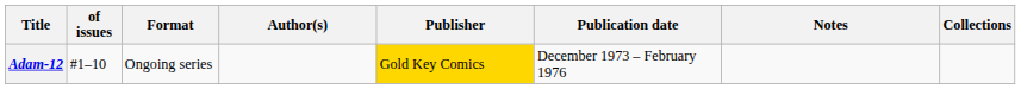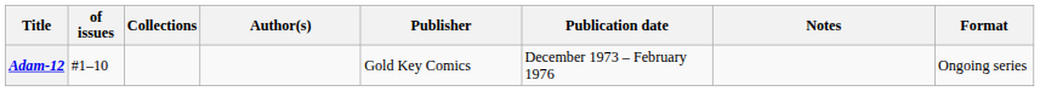columns swapped: Format <-> Collections
Adam-12 | Publisher: gold background -> no background
